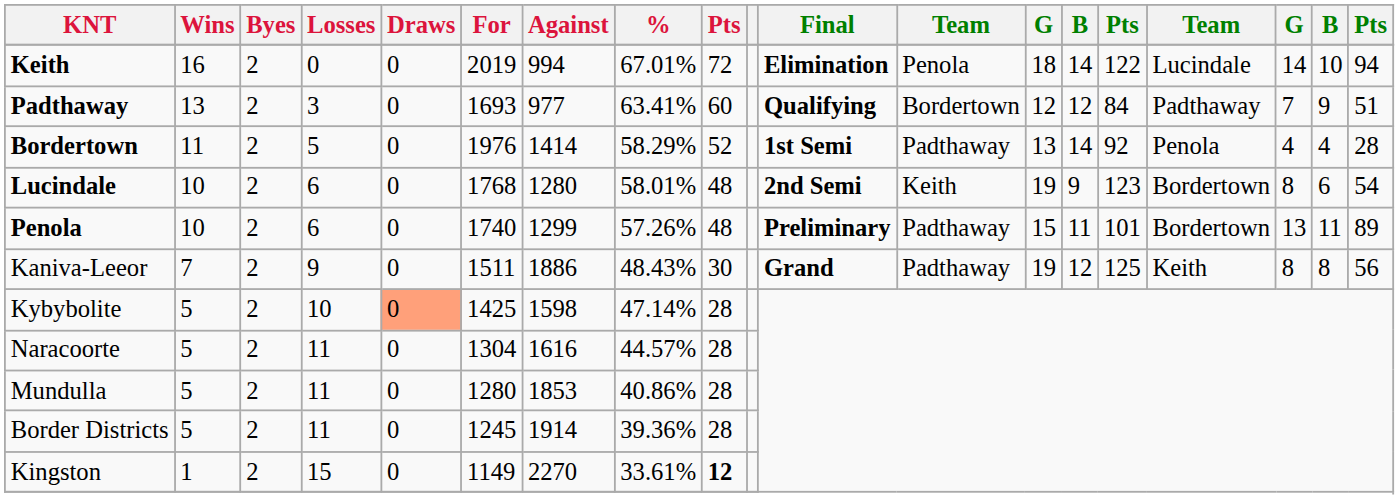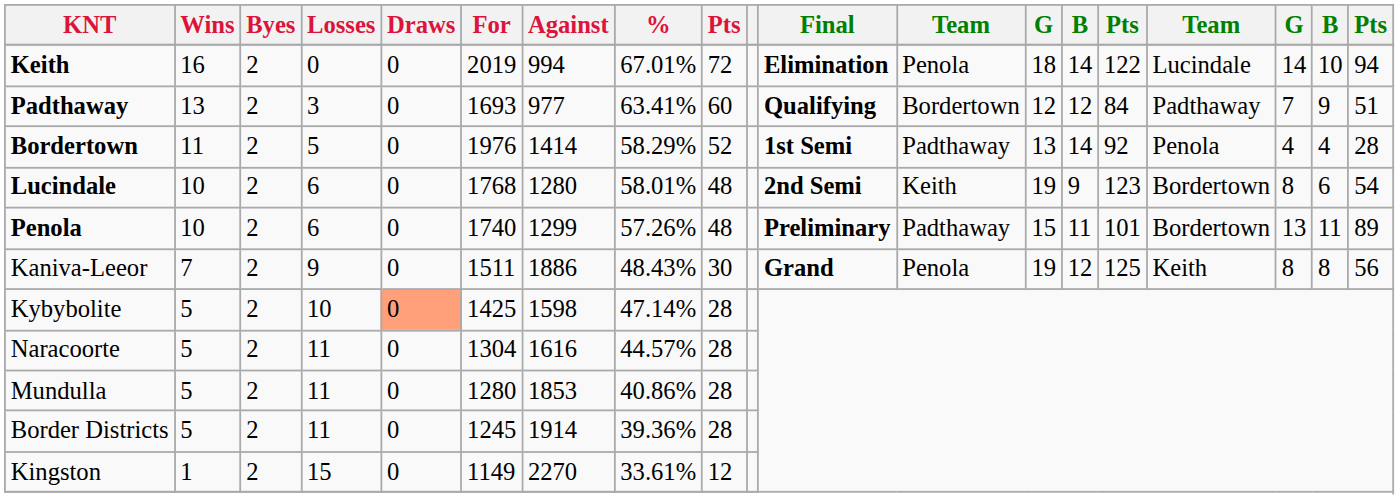Kaniva-Leeor | column 12: Padthaway -> Penola
Kingston | column 9: bold -> normal
